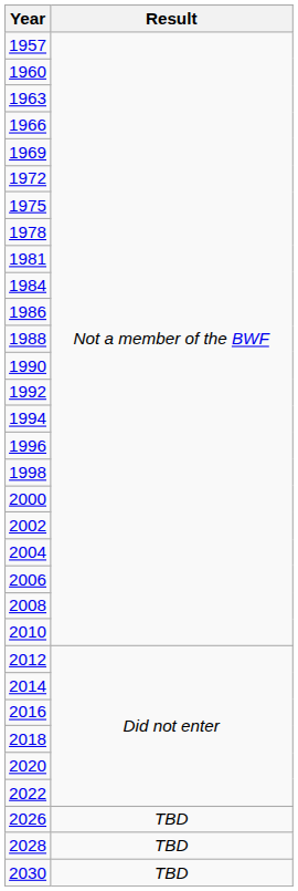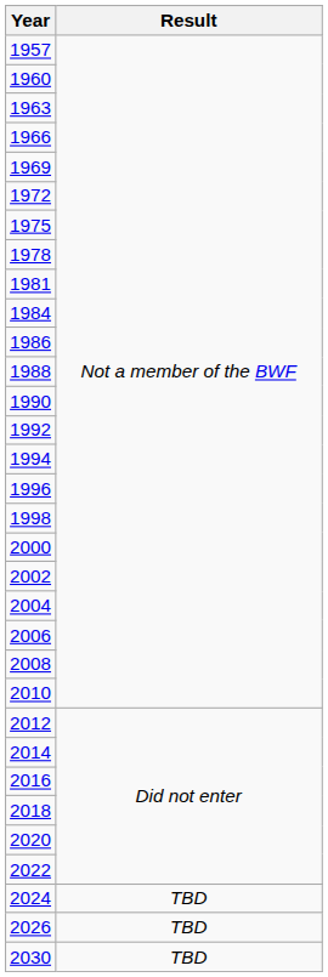+ row: 2024 | TBD
- row: 2028 | TBD
